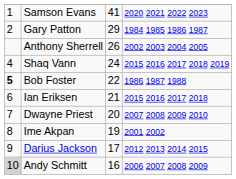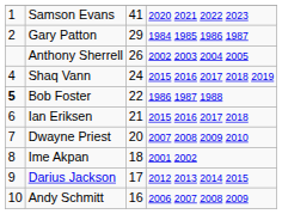Ime Akpan | column 3: 19 -> 18
Andy Schmitt | column 1: lightgrey background -> no background
